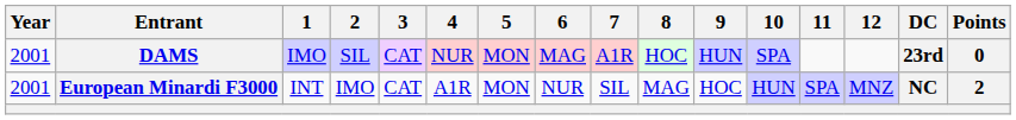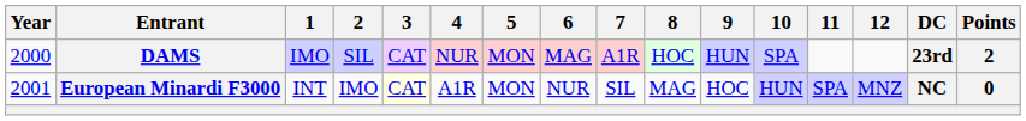DAMS | Year: 2001 -> 2000
DAMS | Points: 0 -> 2
European Minardi F3000 | 3: no background -> lightyellow background
European Minardi F3000 | Points: 2 -> 0
